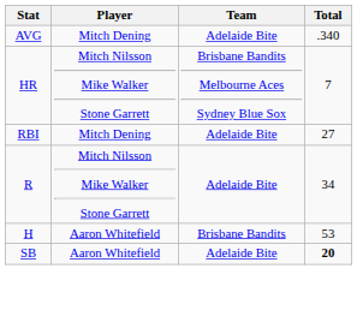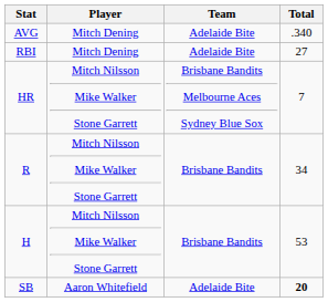rows swapped: HR <-> RBI
R | Team: Adelaide Bite -> Brisbane Bandits
H | Player: Aaron Whitefield -> Mitch Nilsson Mike Walker Stone Garrett
